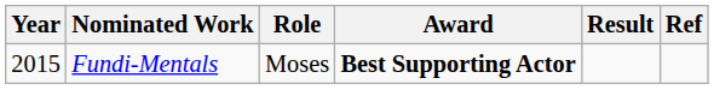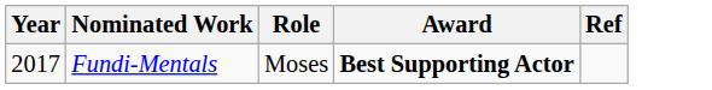- column: Result
Fundi-Mentals | Year: 2015 -> 2017
